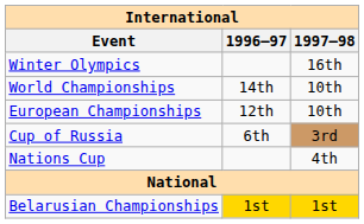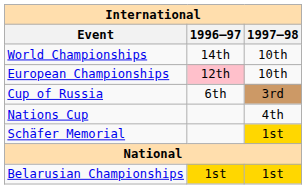- row: Winter Olympics | 16th
European Championships | 1996–97: no background -> pink background
+ row: Schäfer Memorial | 1st
